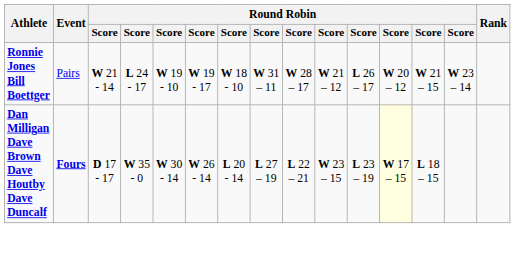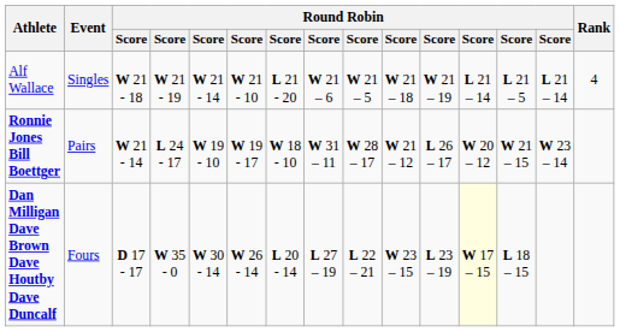+ row: Alf Wallace | Singles | W 21 - 18 | W 21 - 19 | W 21 - 14 | W 21 - 10 | L 21 - 20 | W 21 – 6 | W 21 – 5 | W 21 – 18 | W 21 – 19 | L 21 – 14 | L 21 – 5 | L 21 – 14 | 4
Dan Milligan Dave Brown Dave Houtby Dave Duncalf | Event: bold -> normal
